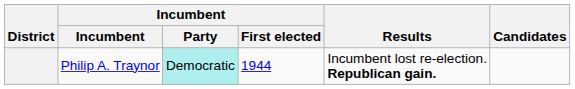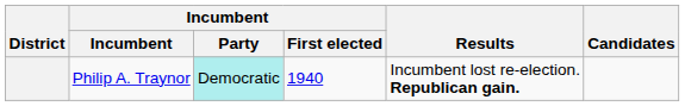Philip A. Traynor | Incumbent / First elected: 1944 -> 1940
